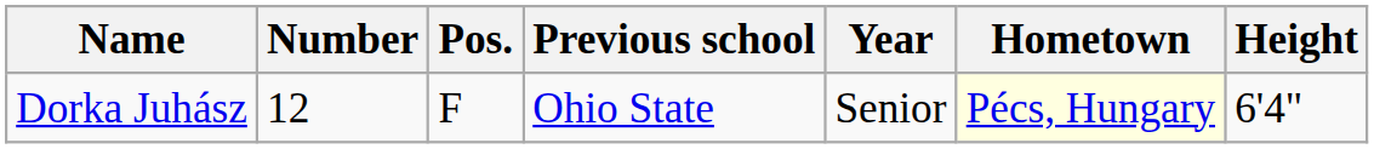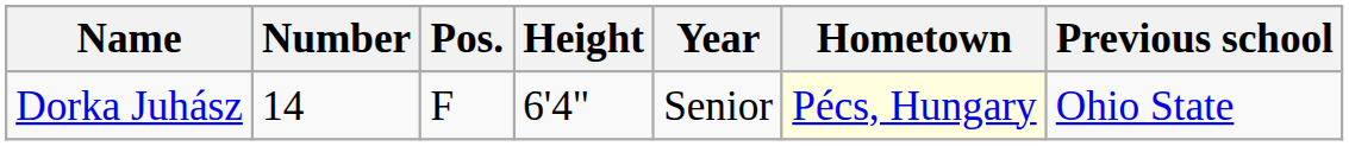columns swapped: Height <-> Previous school
Dorka Juhász | Number: 12 -> 14
